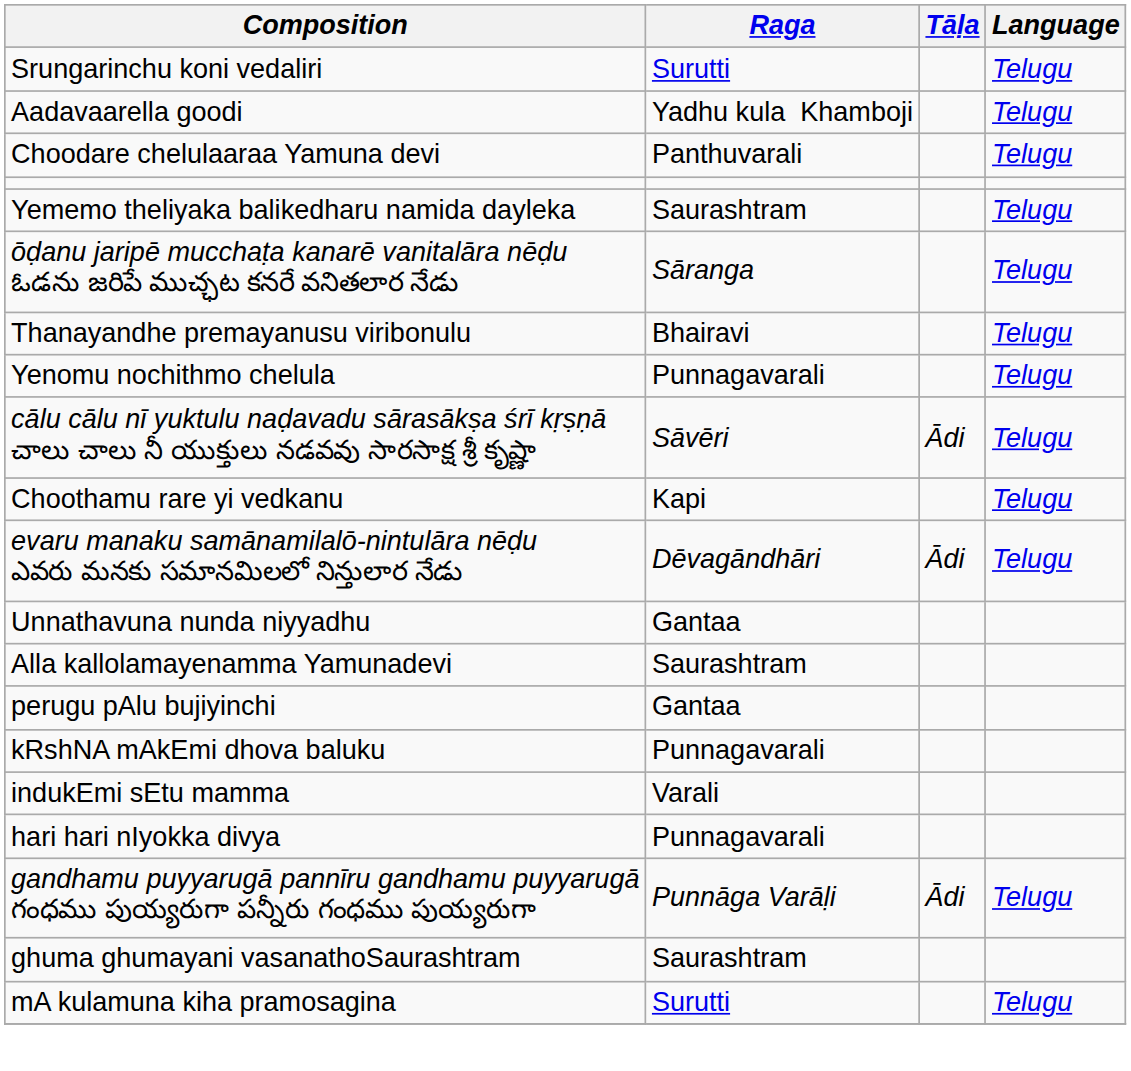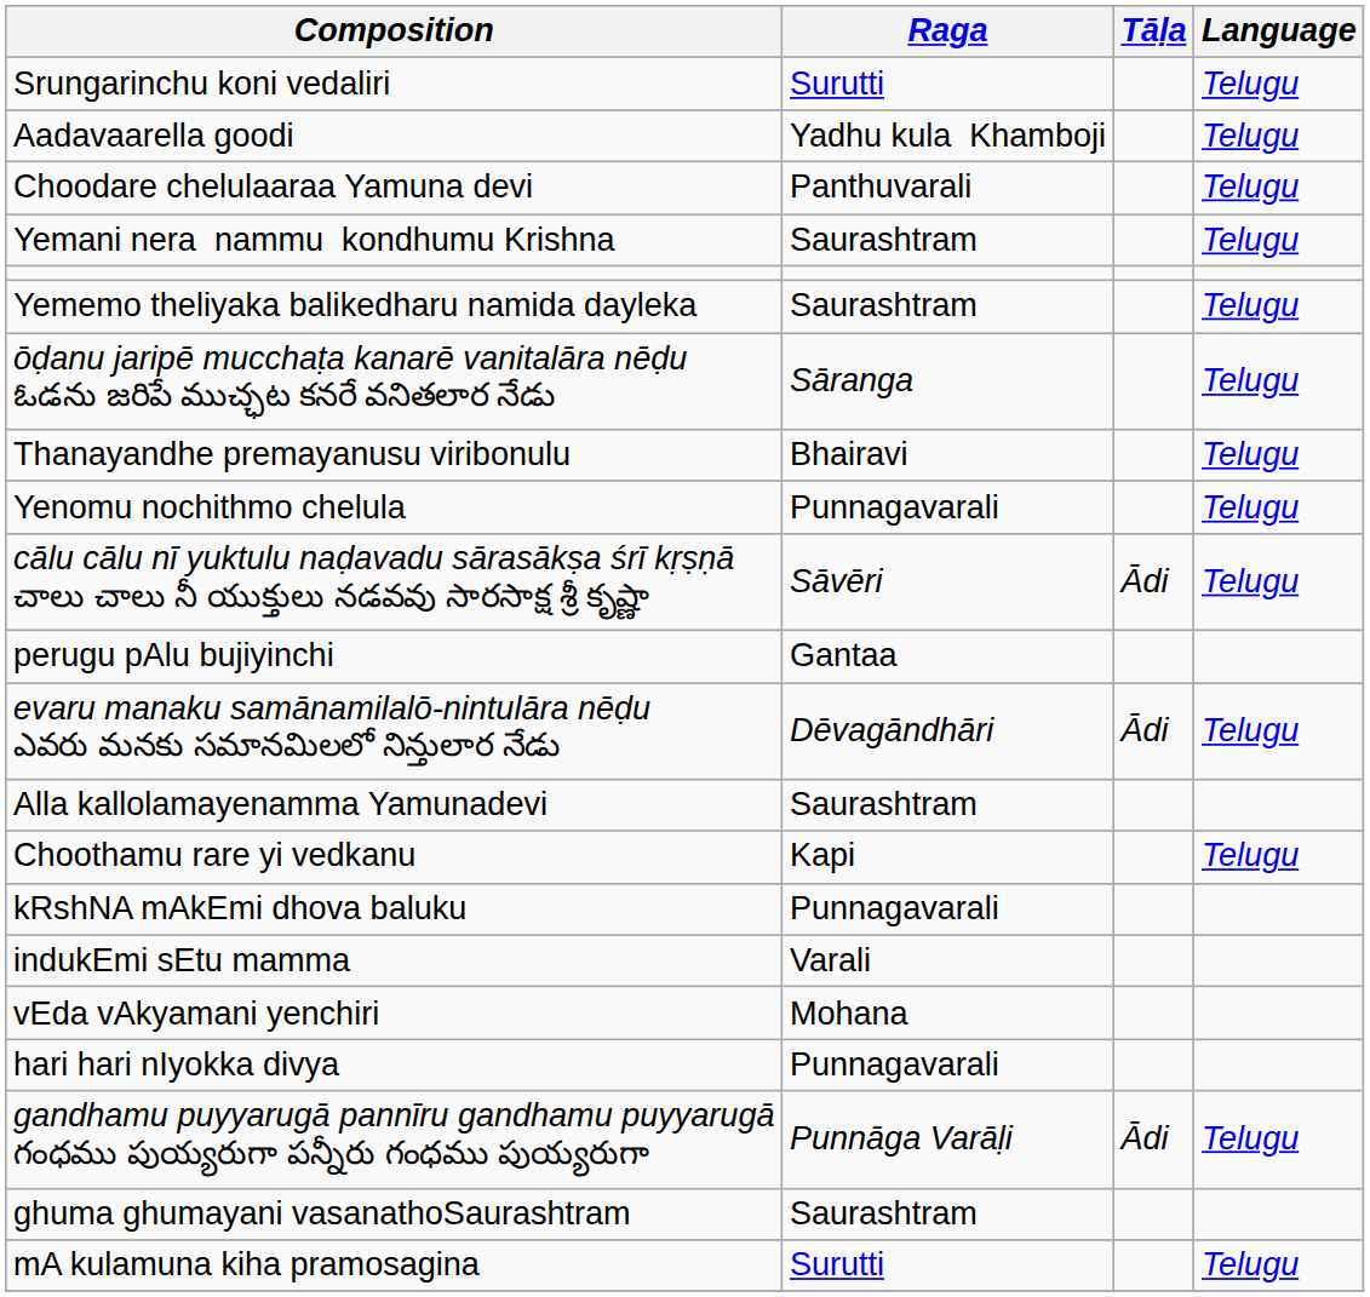+ row: Yemani nera nammu kondhumu Krishna | Saurashtram | Telugu
rows swapped: Choothamu rare yi vedkanu <-> perugu pAlu bujiyinchi
- row: Unnathavuna nunda niyyadhu | Gantaa
+ row: vEda vAkyamani yenchiri | Mohana
